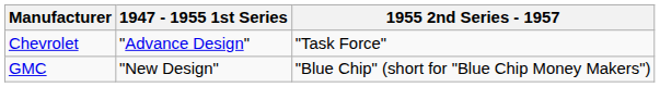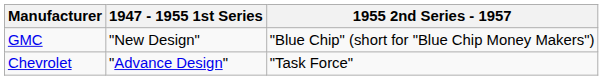rows swapped: Chevrolet <-> GMC
